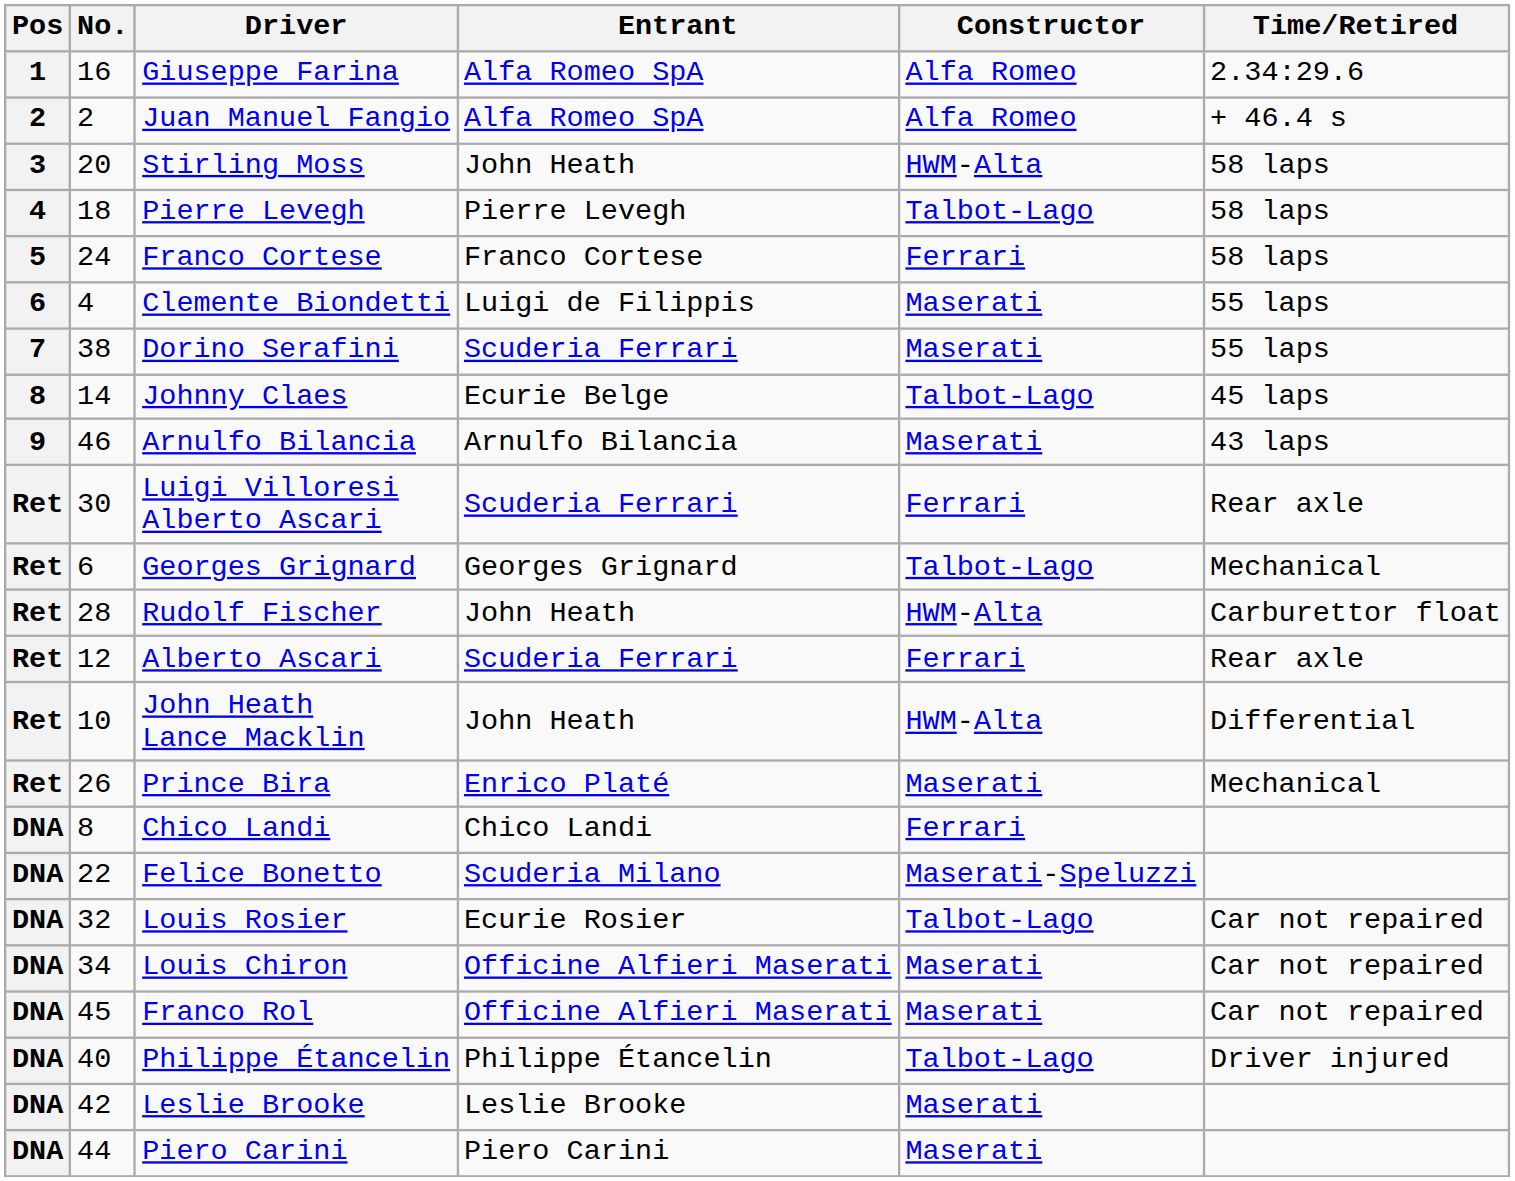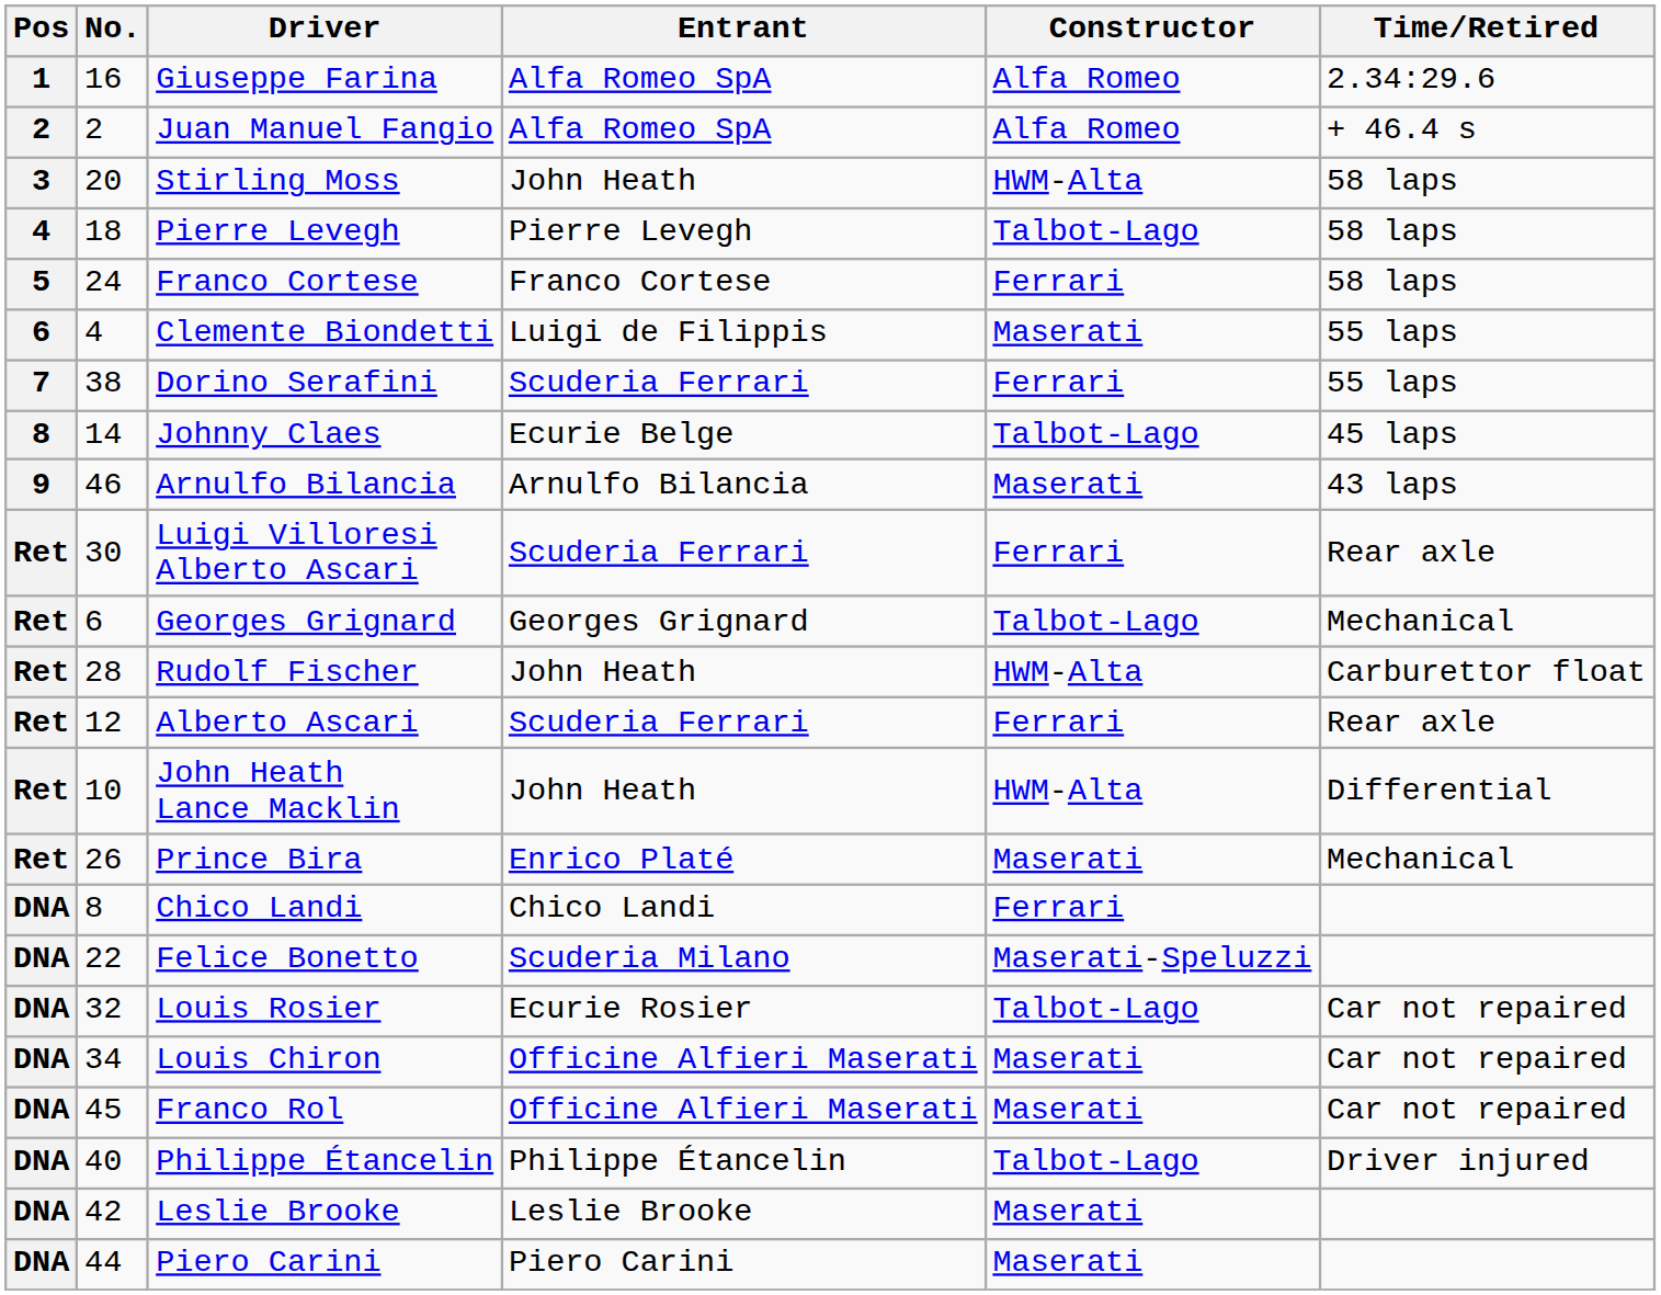Dorino Serafini | Constructor: Maserati -> Ferrari
